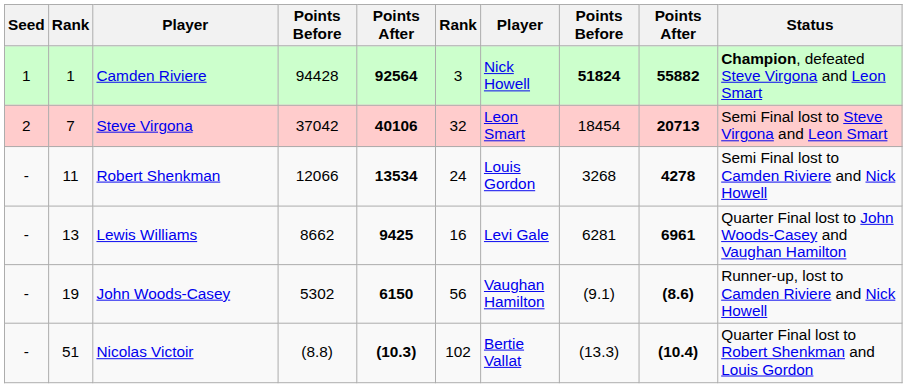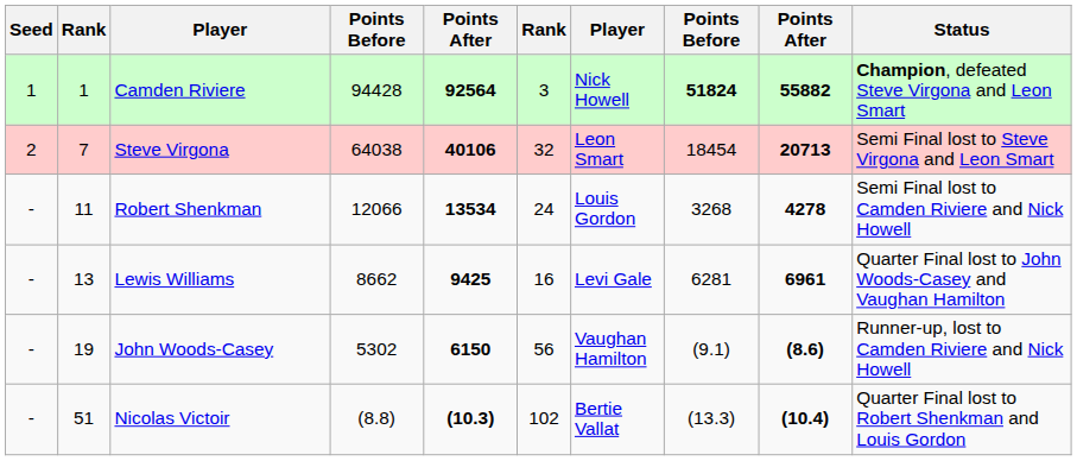Steve Virgona | column 4: 37042 -> 64038
